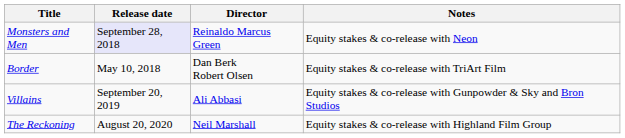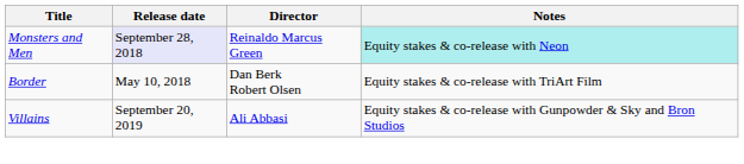Monsters and Men | Notes: no background -> paleturquoise background
- row: The Reckoning | August 20, 2020 | Neil Marshall | Equity stakes & co-release with Highland Film Group
